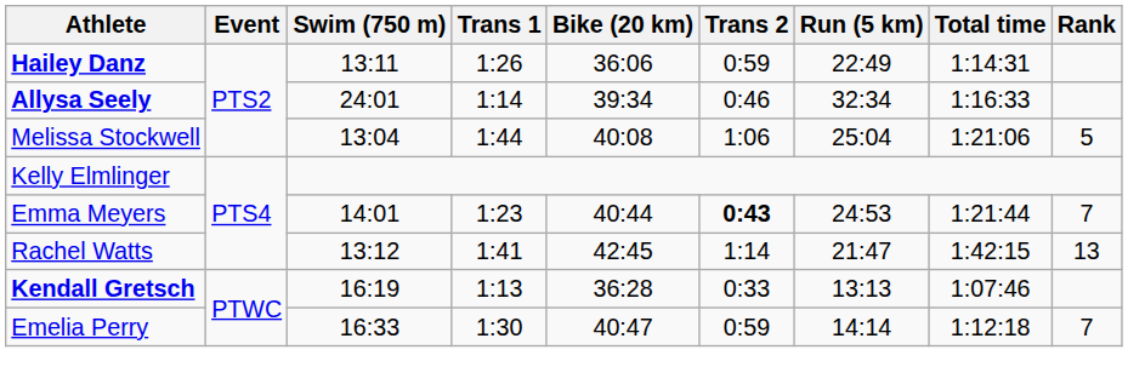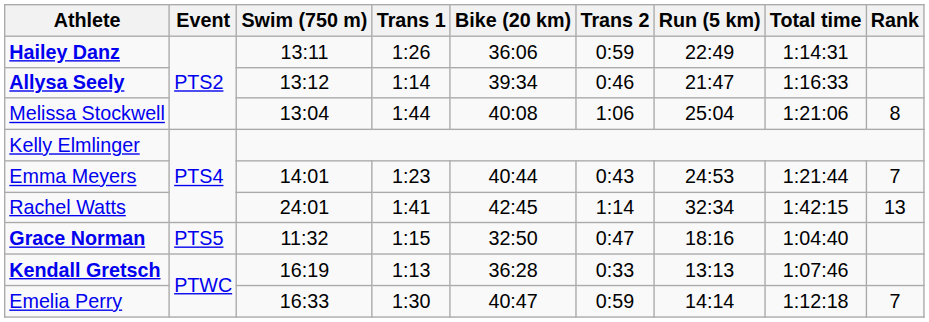Allysa Seely | Swim (750 m): 24:01 -> 13:12
Allysa Seely | Run (5 km): 32:34 -> 21:47
Melissa Stockwell | Rank: 5 -> 8
Emma Meyers | Trans 2: bold -> normal
Rachel Watts | Swim (750 m): 13:12 -> 24:01
Rachel Watts | Run (5 km): 21:47 -> 32:34
+ row: Grace Norman | PTS5 | 11:32 | 1:15 | 32:50 | 0:47 | 18:16 | 1:04:40
